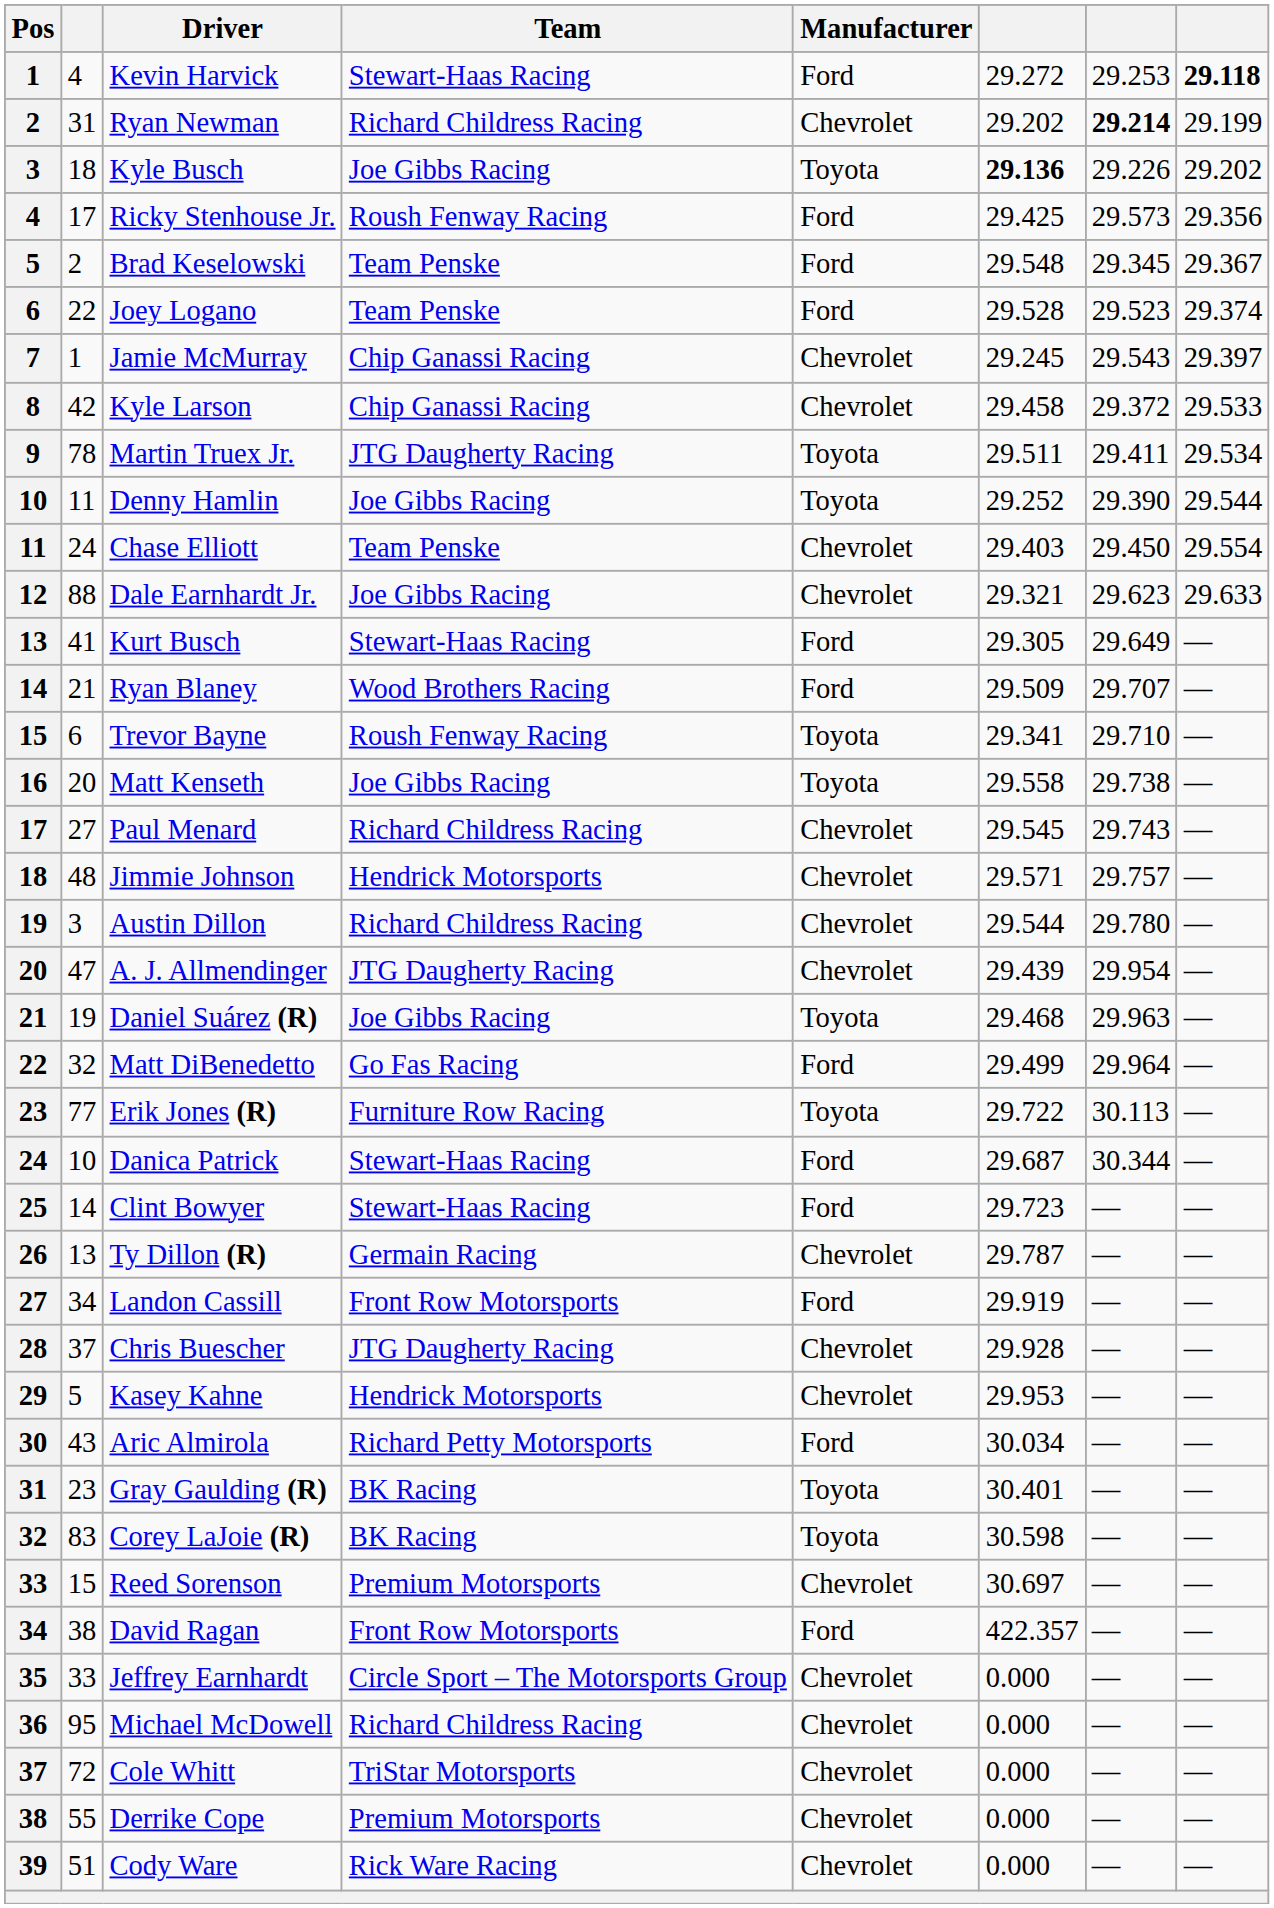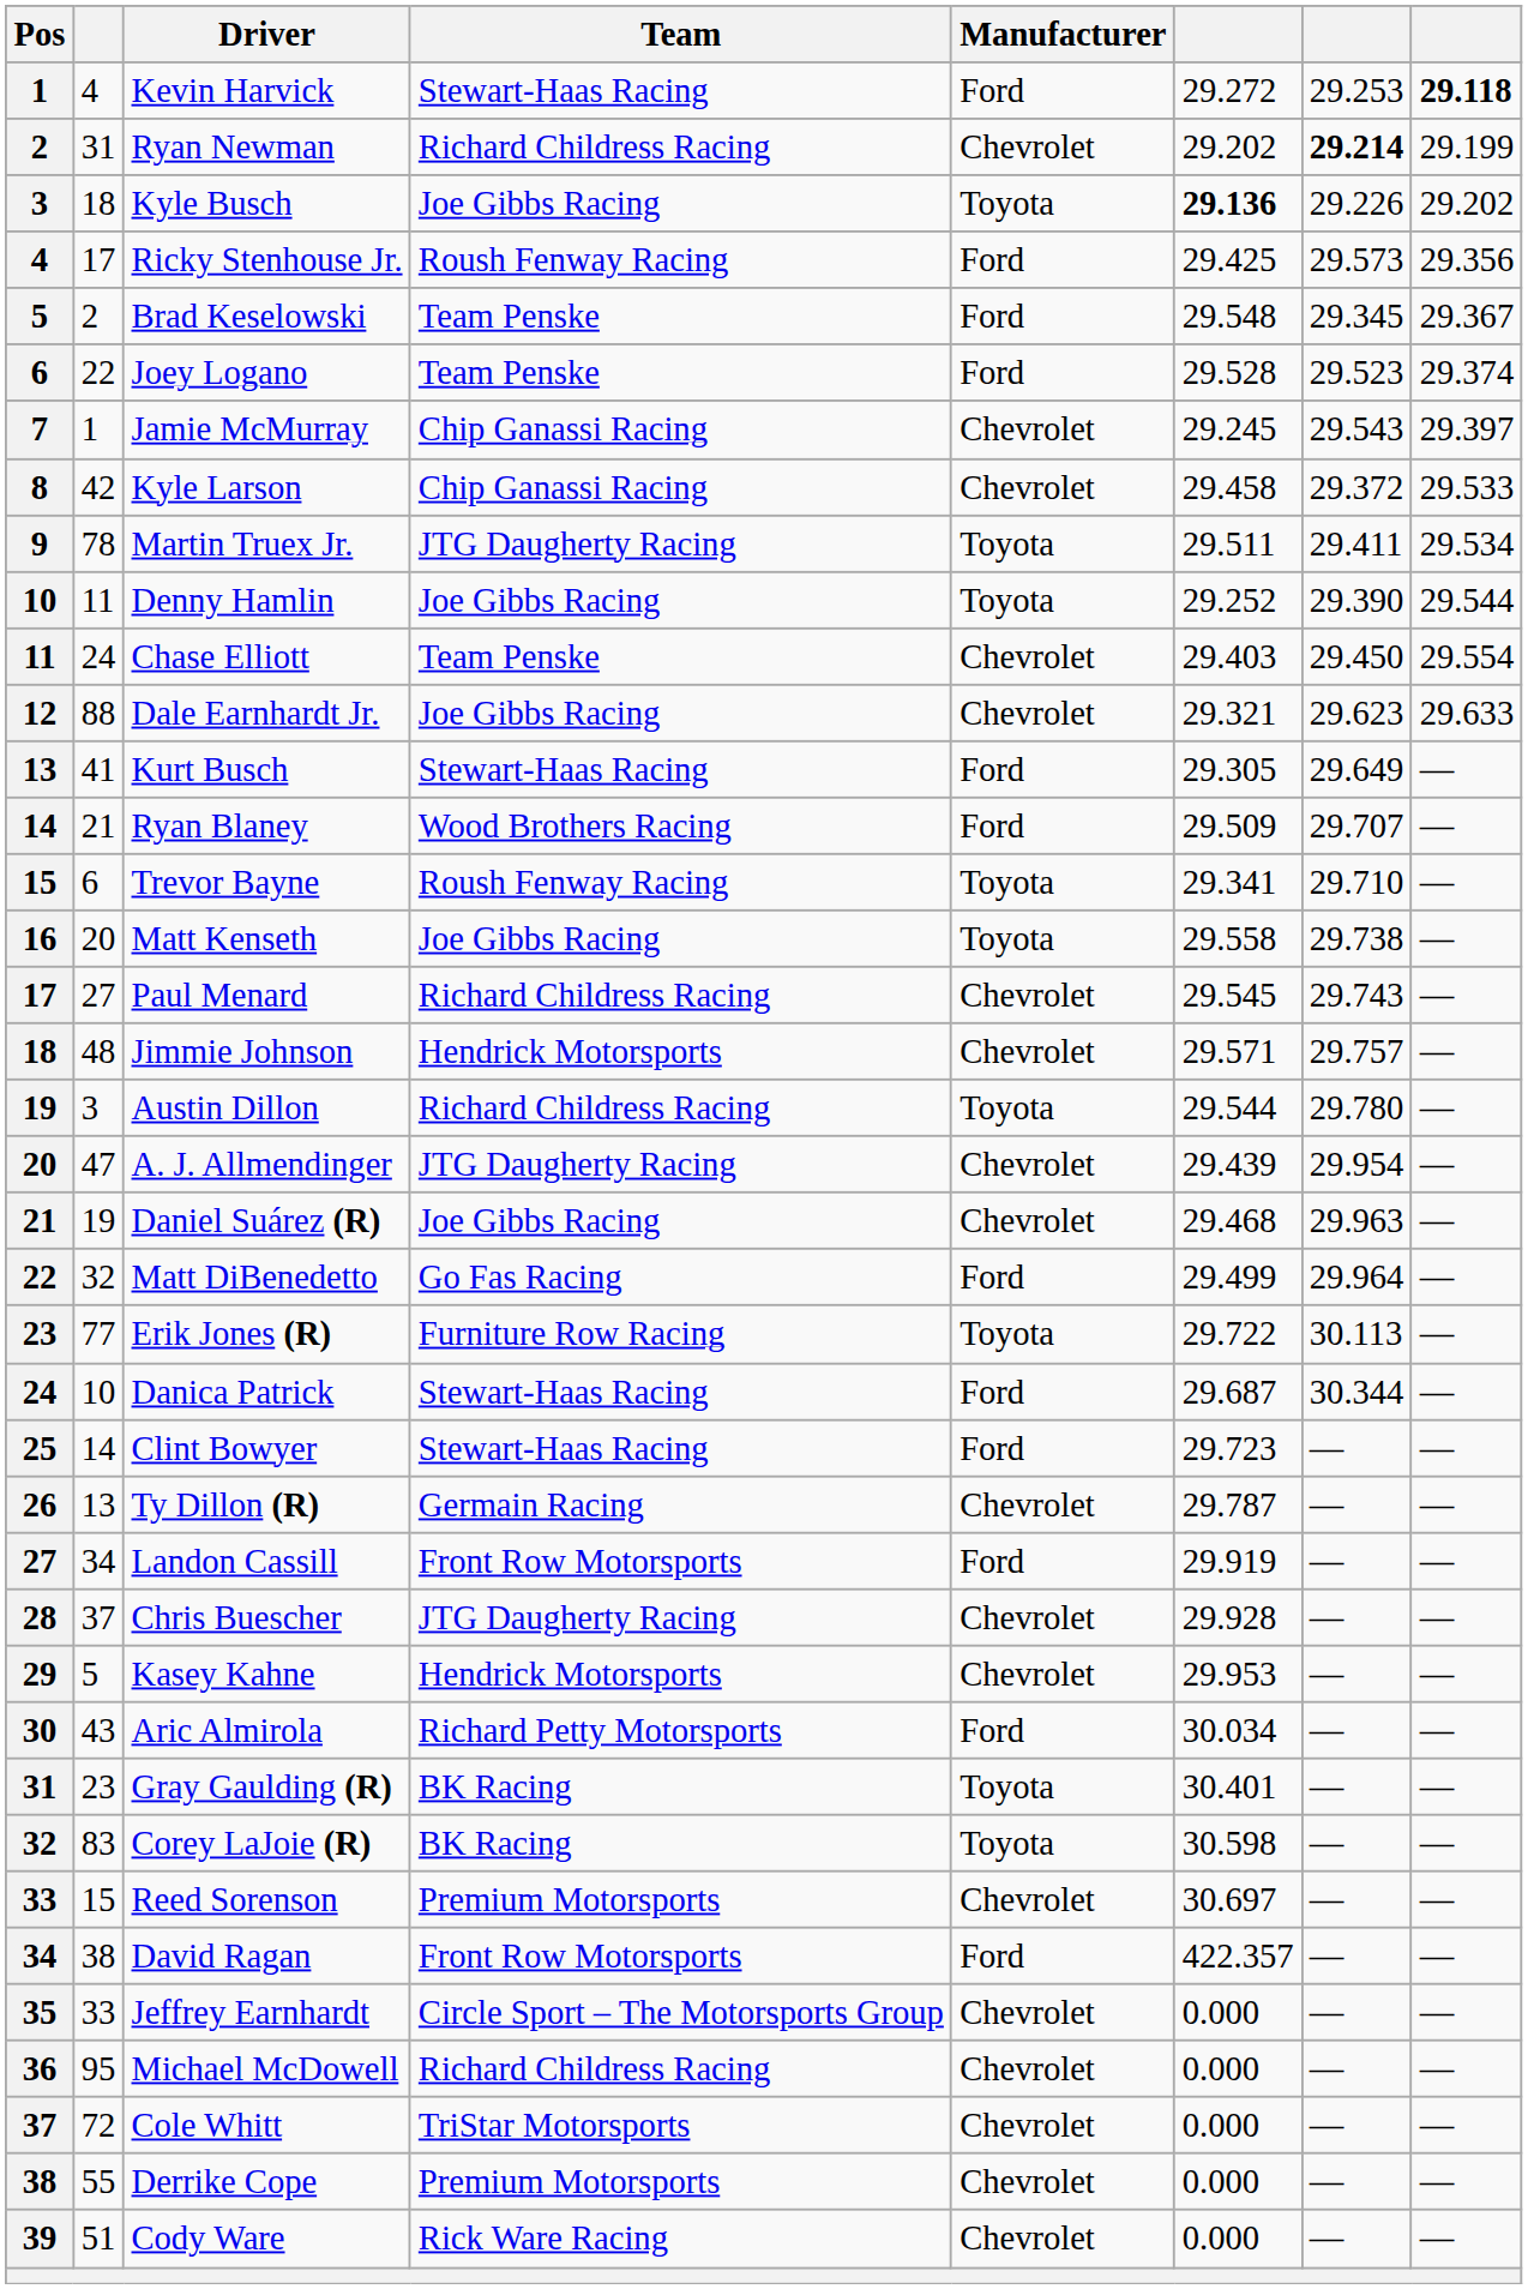Austin Dillon | Manufacturer: Chevrolet -> Toyota
Daniel Suárez (R) | Manufacturer: Toyota -> Chevrolet
